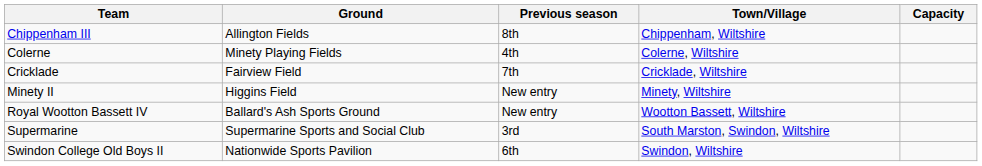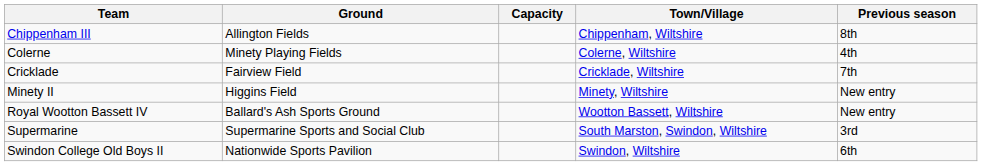columns swapped: Capacity <-> Previous season
